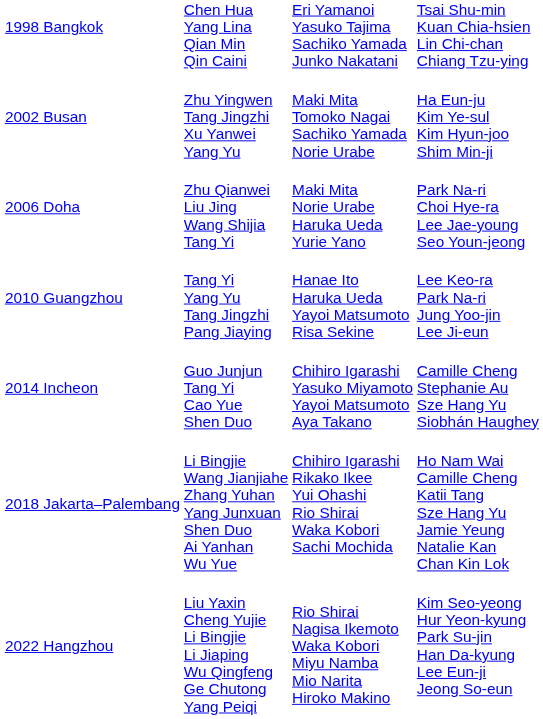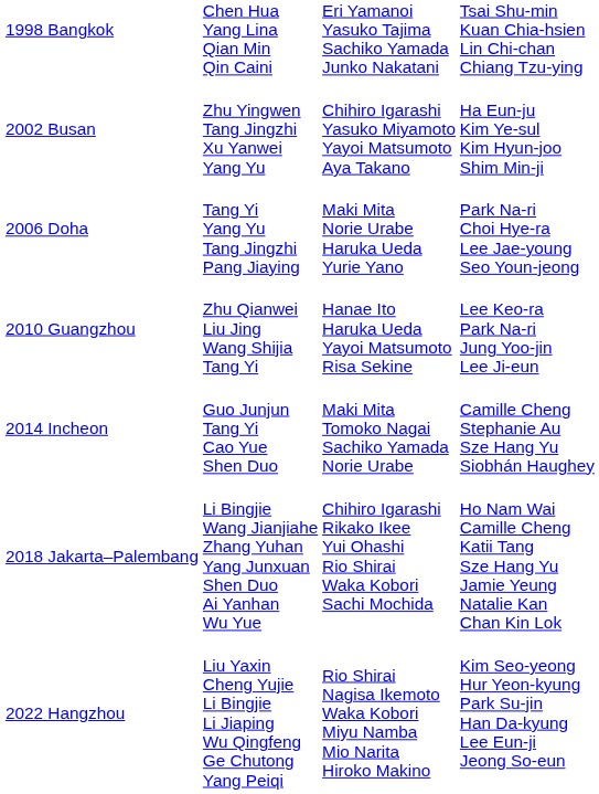2002 Busan | column 3: Maki Mita Tomoko Nagai Sachiko Yamada Norie Urabe -> Chihiro Igarashi Yasuko Miyamoto Yayoi Matsumoto Aya Takano
2006 Doha | column 2: Zhu Qianwei Liu Jing Wang Shijia Tang Yi -> Tang Yi Yang Yu Tang Jingzhi Pang Jiaying
2010 Guangzhou | column 2: Tang Yi Yang Yu Tang Jingzhi Pang Jiaying -> Zhu Qianwei Liu Jing Wang Shijia Tang Yi
2014 Incheon | column 3: Chihiro Igarashi Yasuko Miyamoto Yayoi Matsumoto Aya Takano -> Maki Mita Tomoko Nagai Sachiko Yamada Norie Urabe
